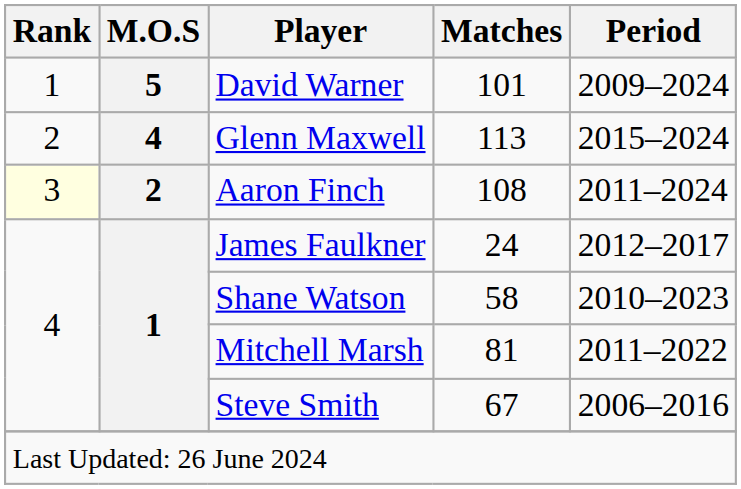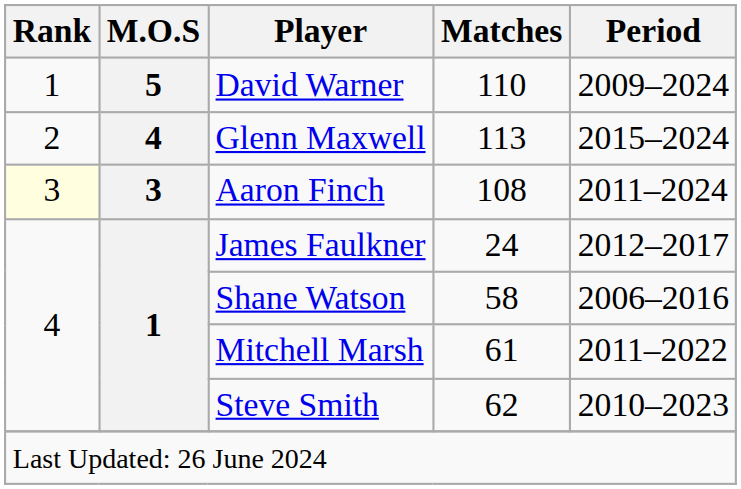David Warner | Matches: 101 -> 110
Aaron Finch | M.O.S: 2 -> 3
Shane Watson | Period: 2010–2023 -> 2006–2016
Mitchell Marsh | Matches: 81 -> 61
Steve Smith | Matches: 67 -> 62
Steve Smith | Period: 2006–2016 -> 2010–2023
